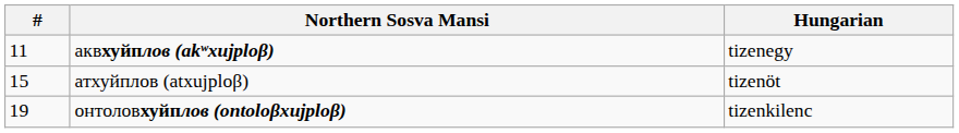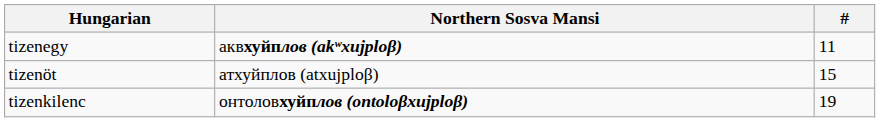columns swapped: # <-> Hungarian
